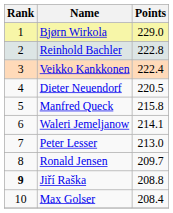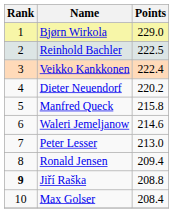Reinhold Bachler | Points: 222.8 -> 222.5
Dieter Neuendorf | Points: 220.5 -> 220.2
Waleri Jemeljanow | Points: 214.1 -> 214.6
Ronald Jensen | Points: 209.7 -> 209.4
